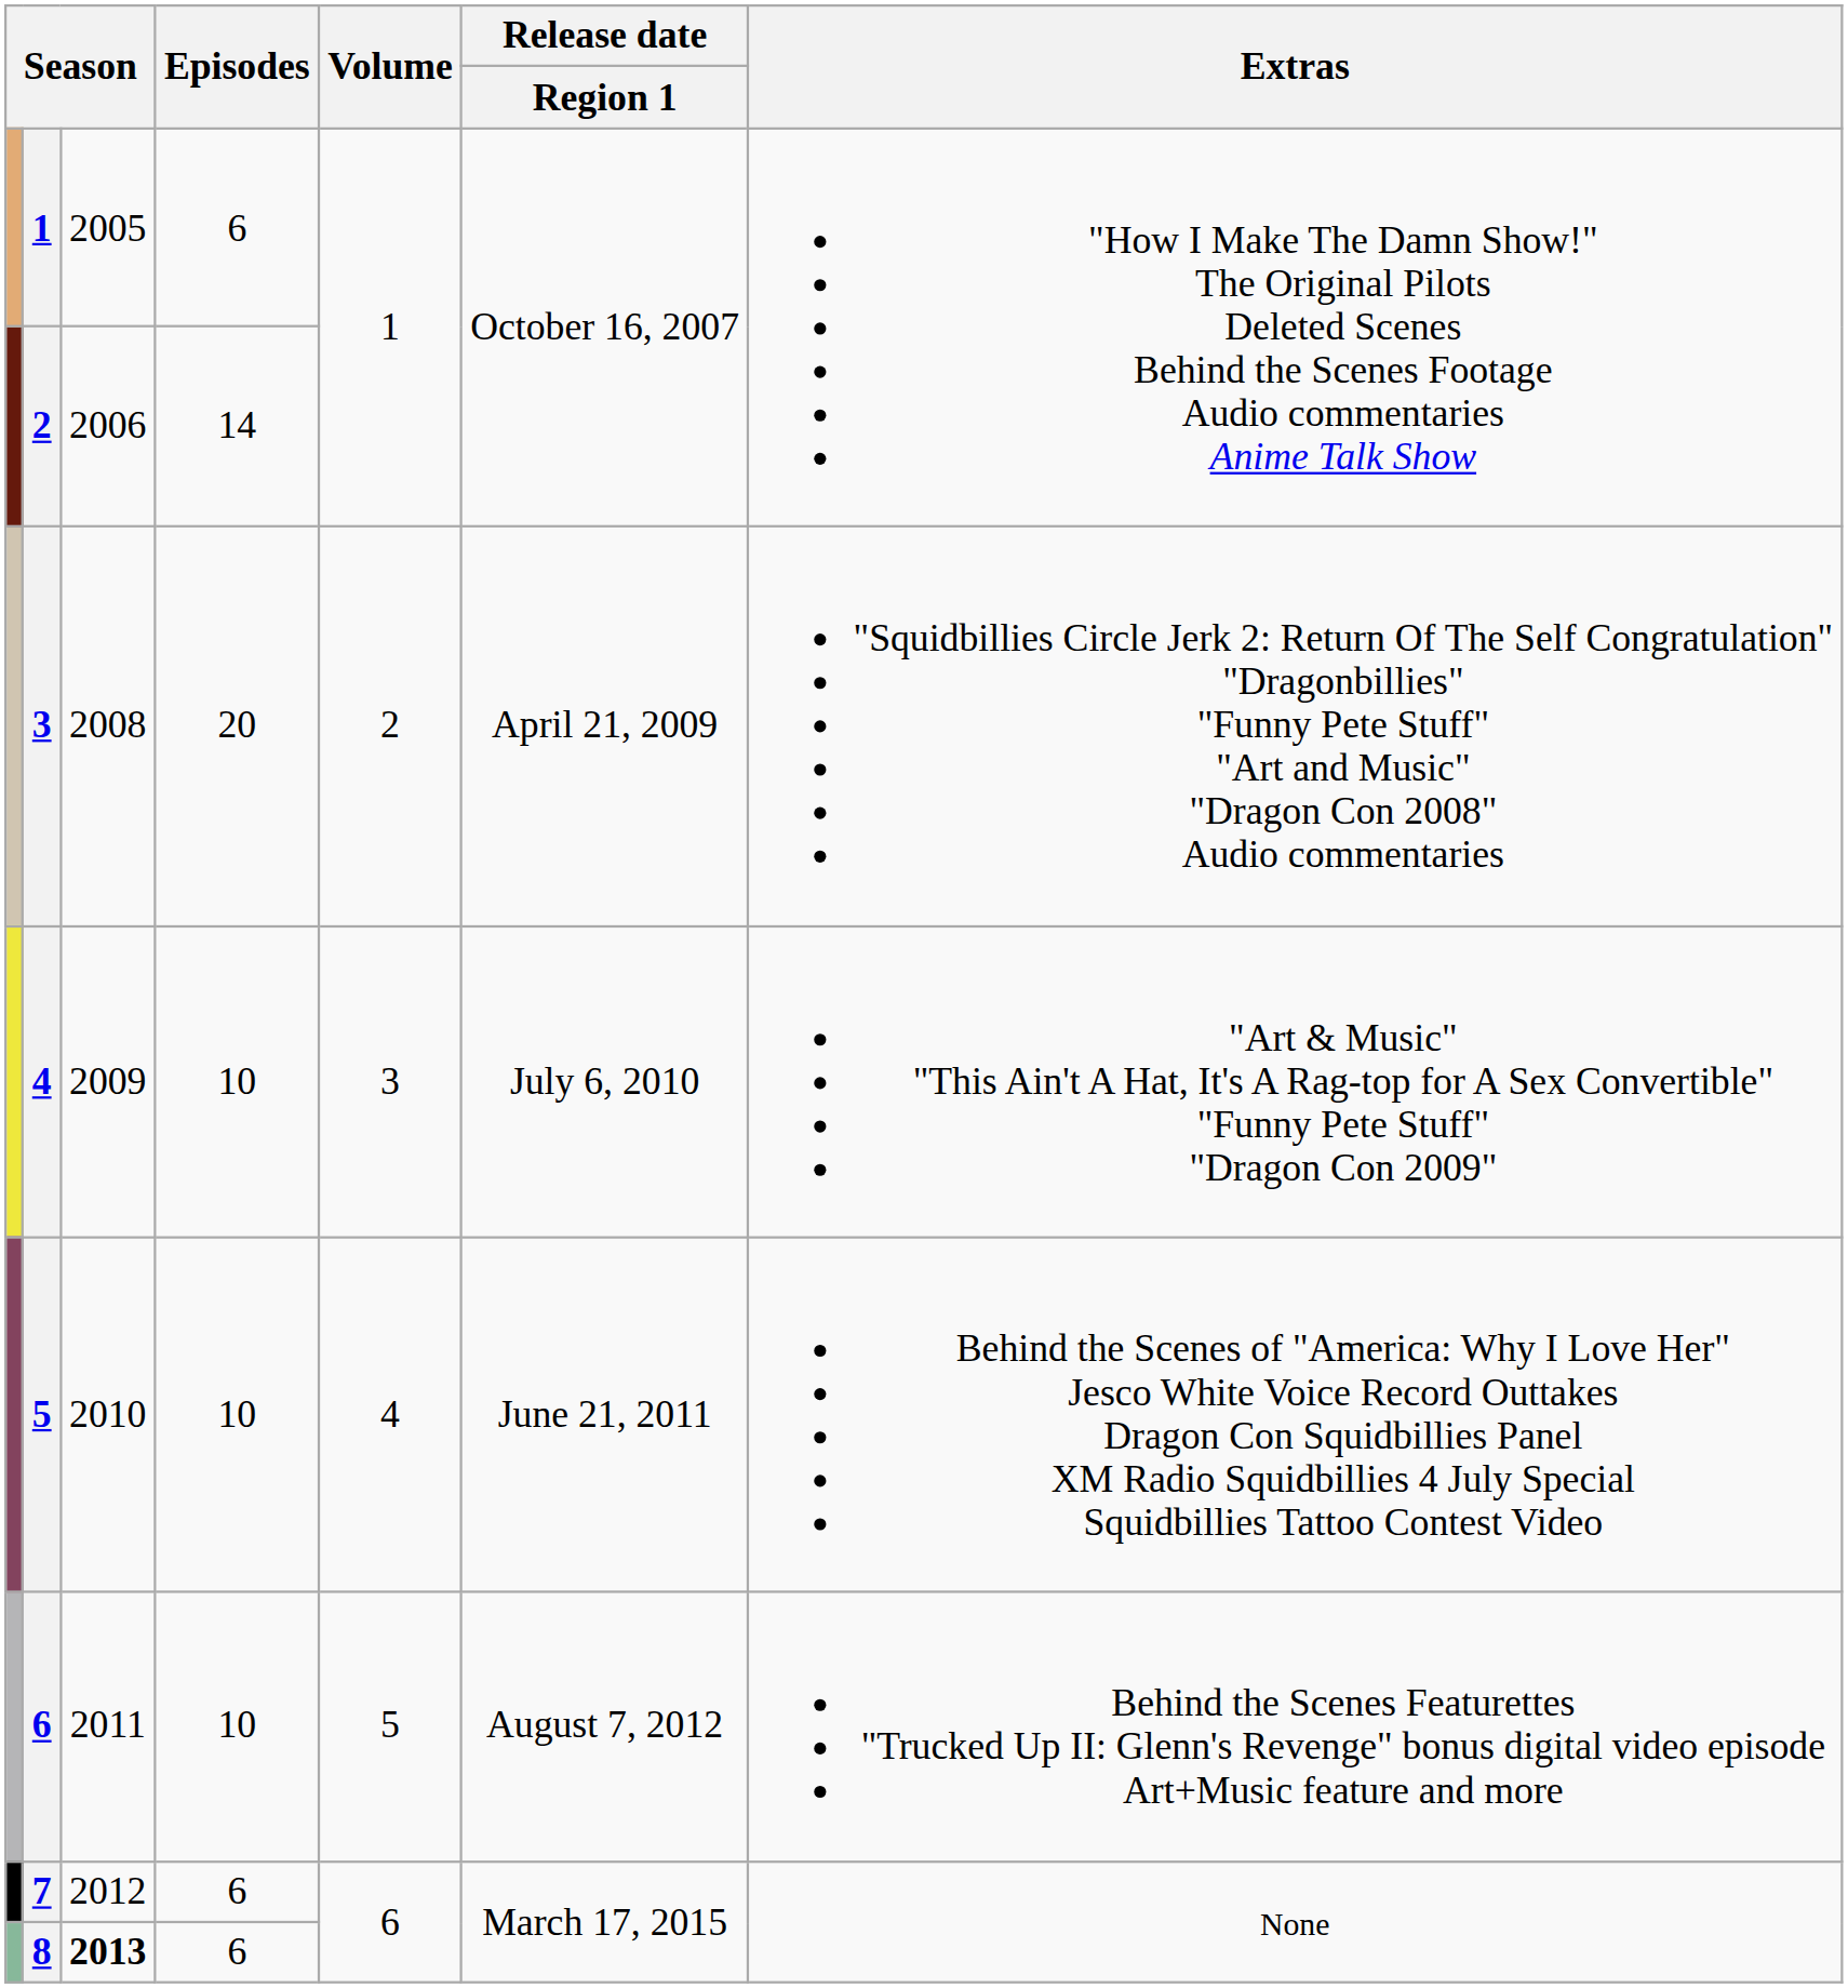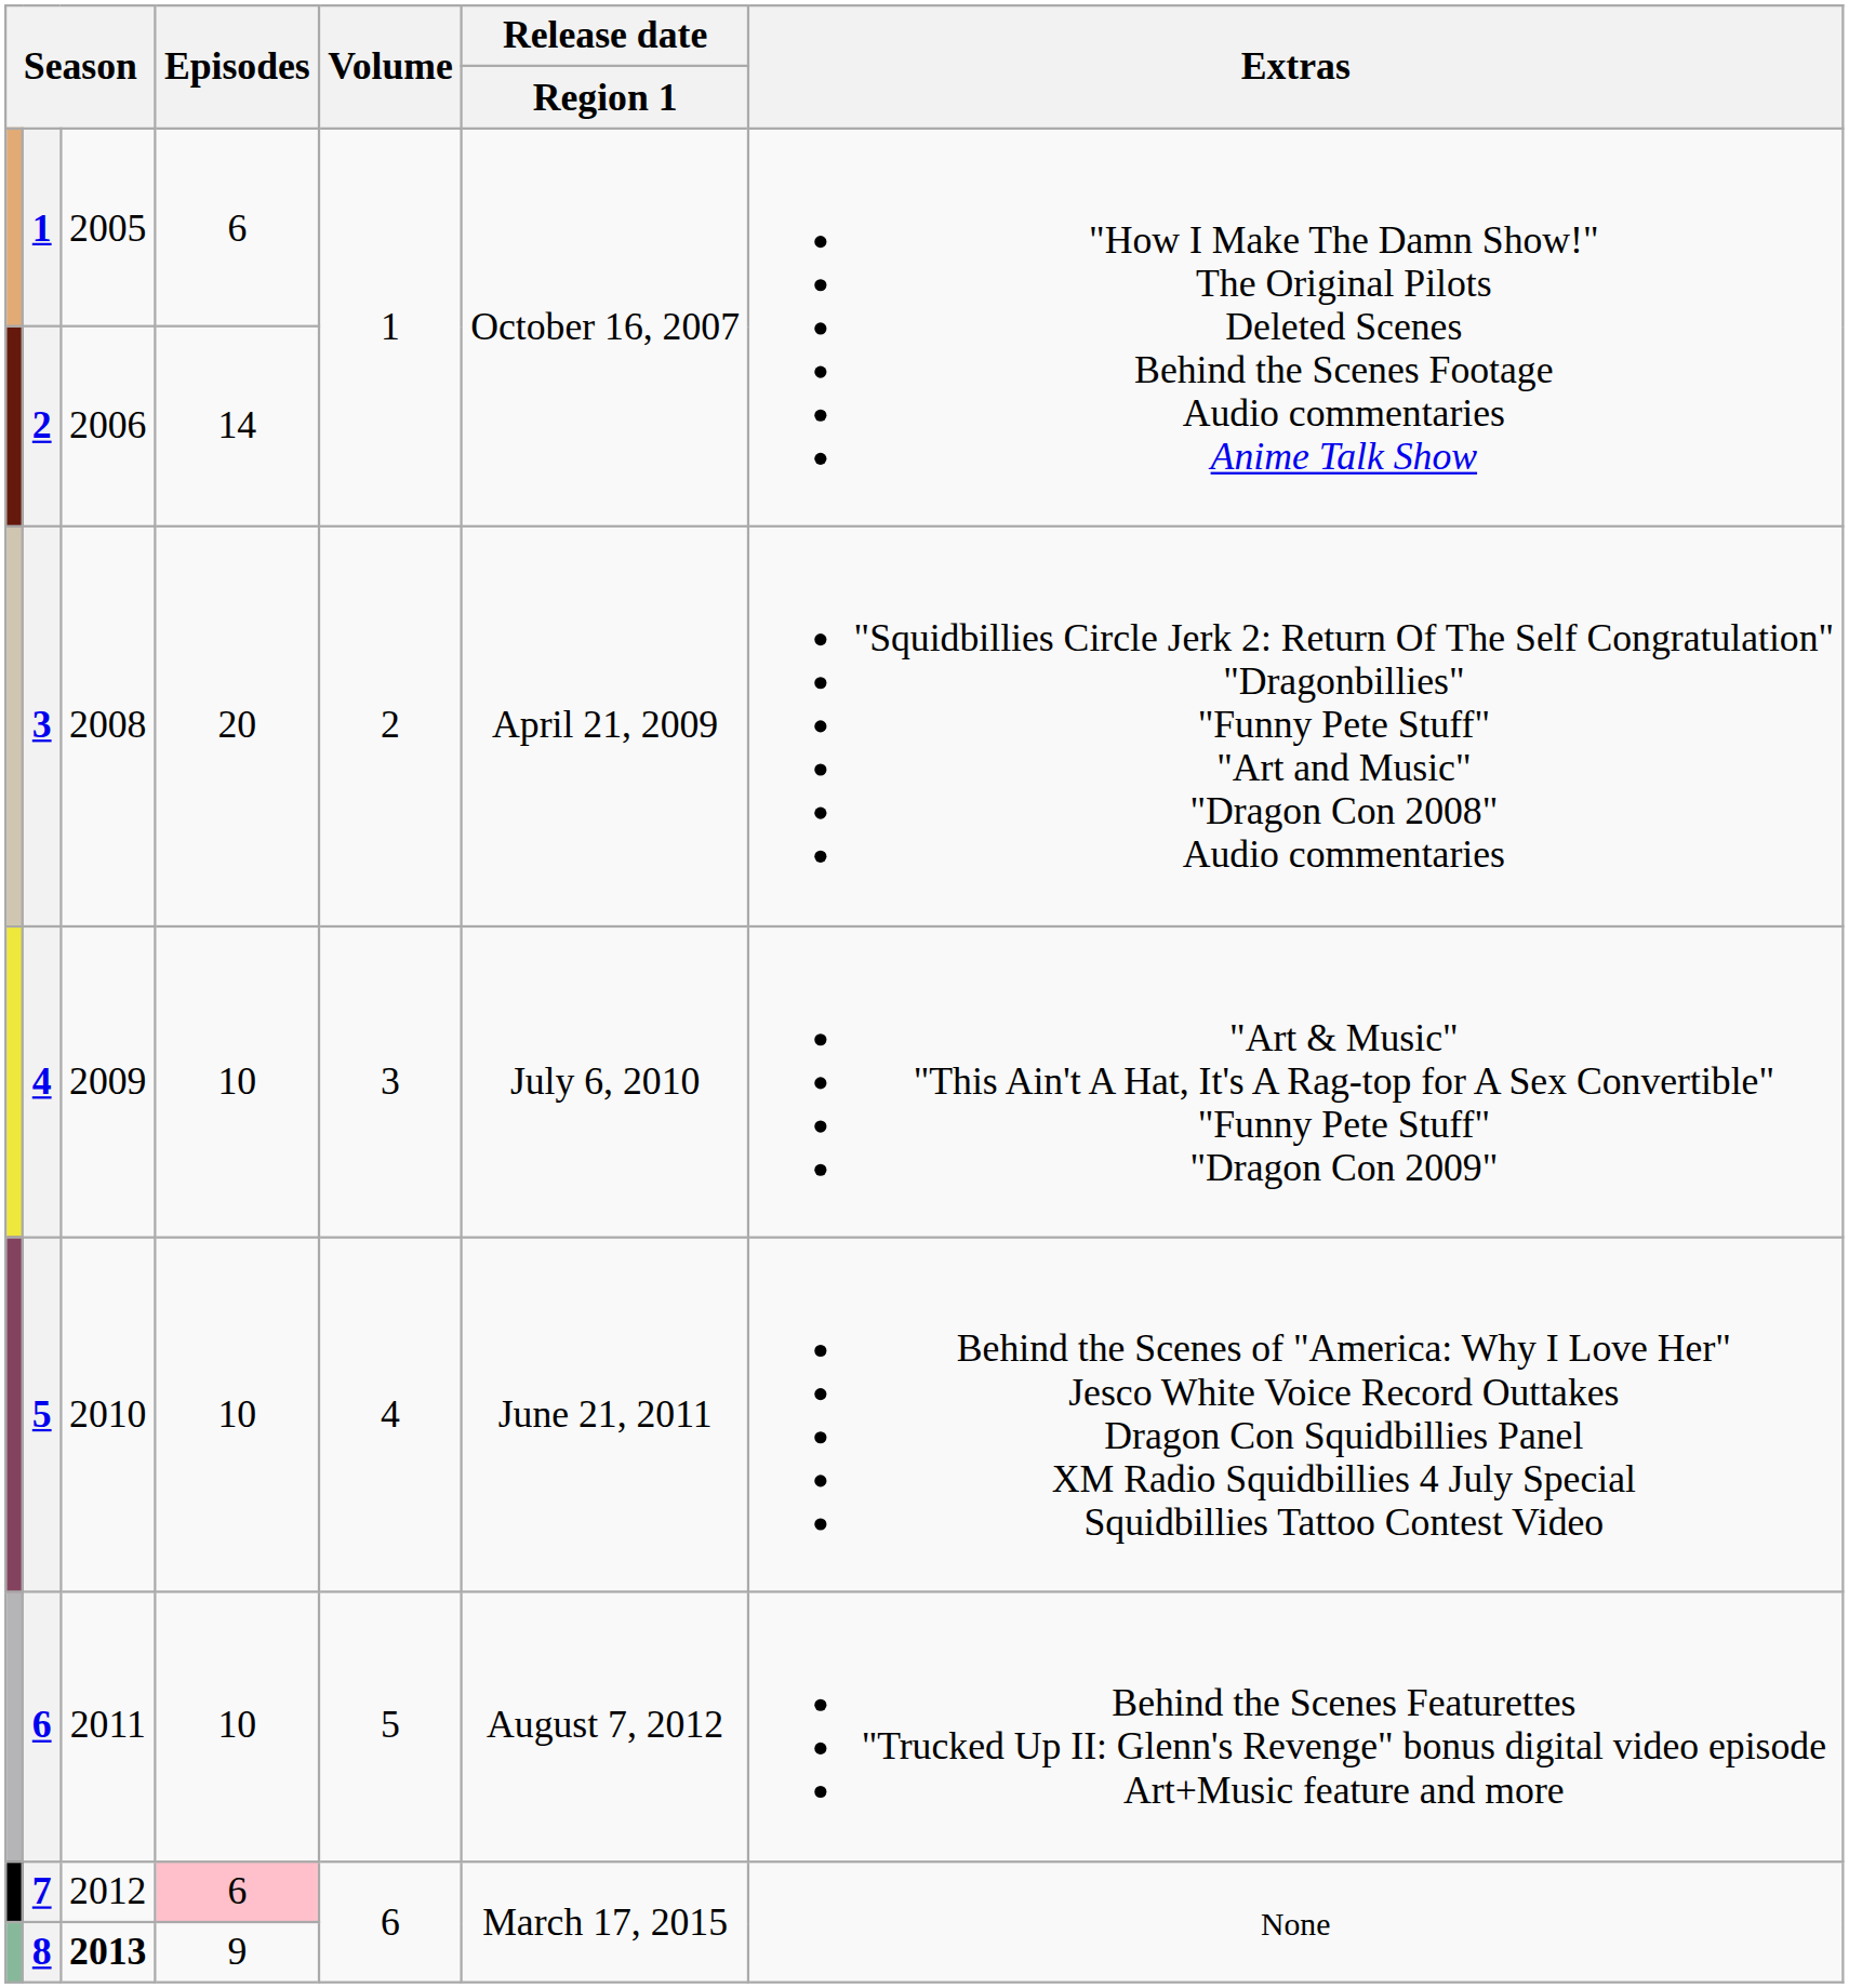7 | Episodes: no background -> pink background
8 | Episodes: 6 -> 9
